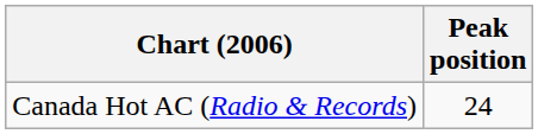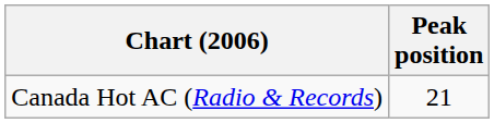Canada Hot AC (Radio & Records) | Peak position: 24 -> 21
